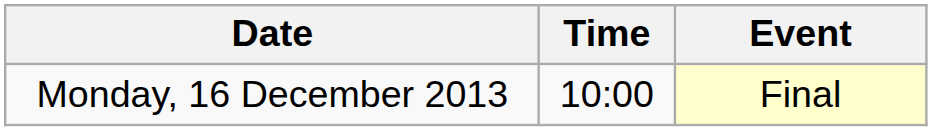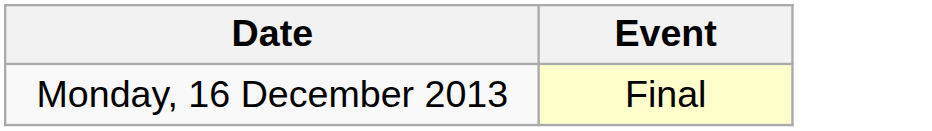- column: Time | 10:00
